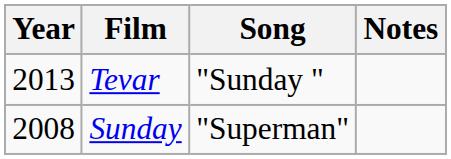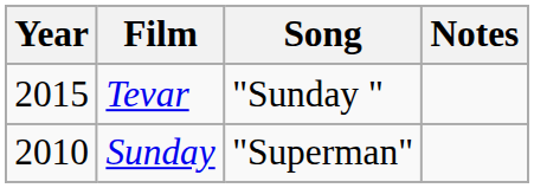Tevar | Year: 2013 -> 2015
Sunday | Year: 2008 -> 2010
